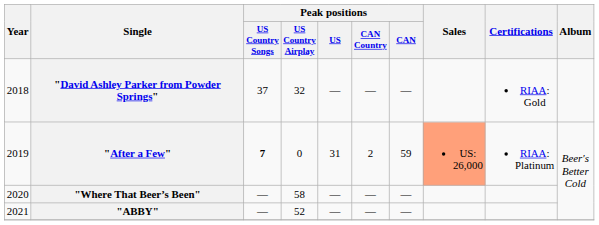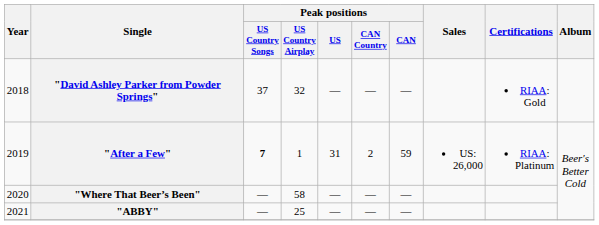"After a Few" | Peak positions / US Country Airplay: 0 -> 1
"After a Few" | Sales: lightsalmon background -> no background
"ABBY" | Peak positions / US Country Airplay: 52 -> 25
